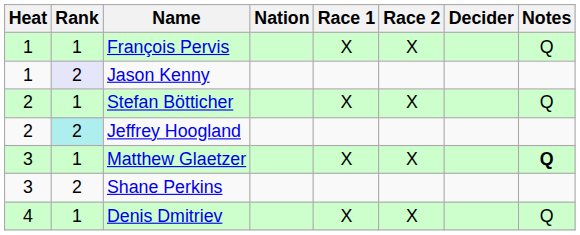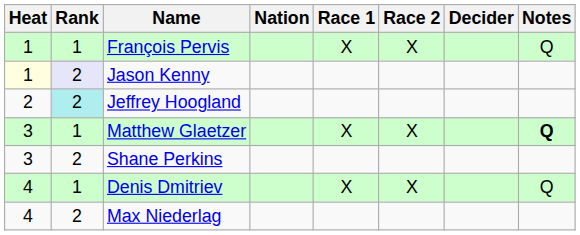Jason Kenny | Heat: no background -> lightyellow background
- row: 2 | 1 | Stefan Bötticher | X | X | Q
+ row: 4 | 2 | Max Niederlag
